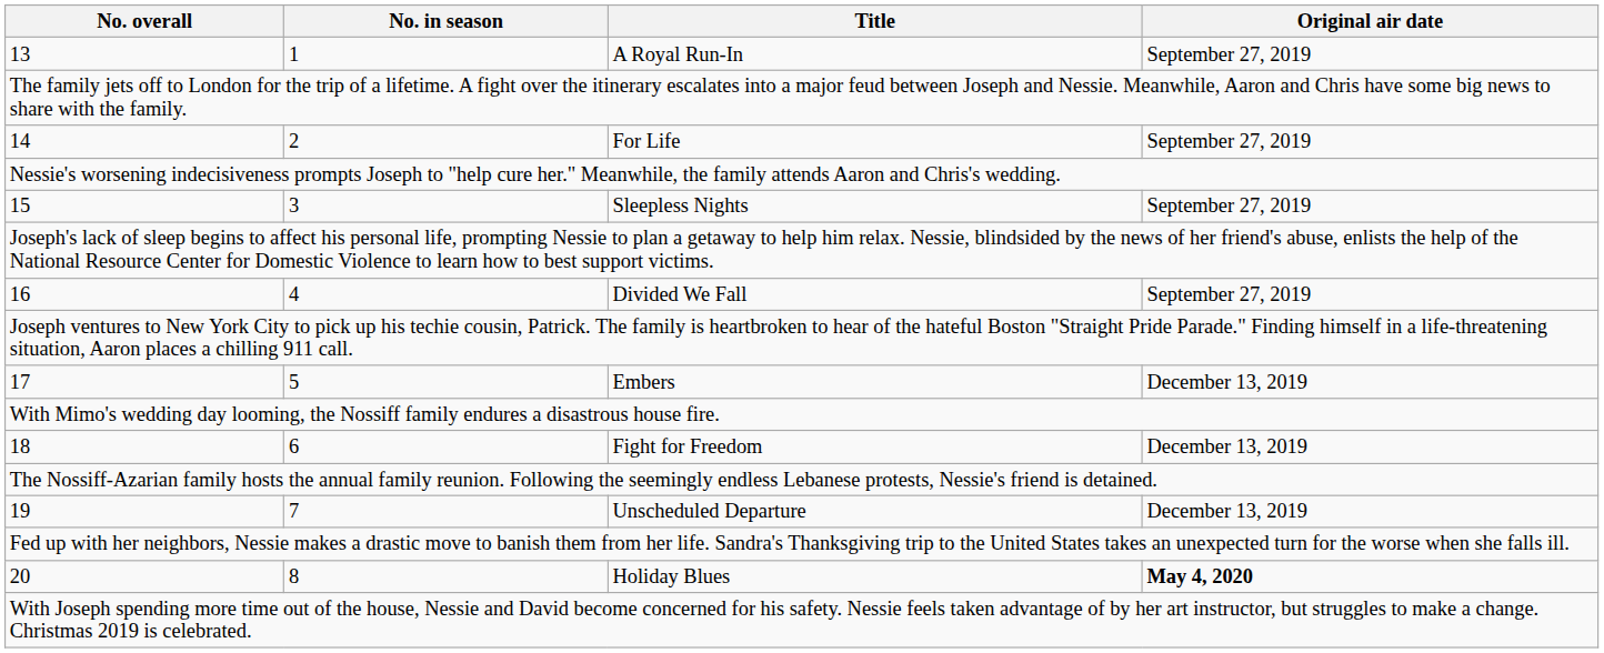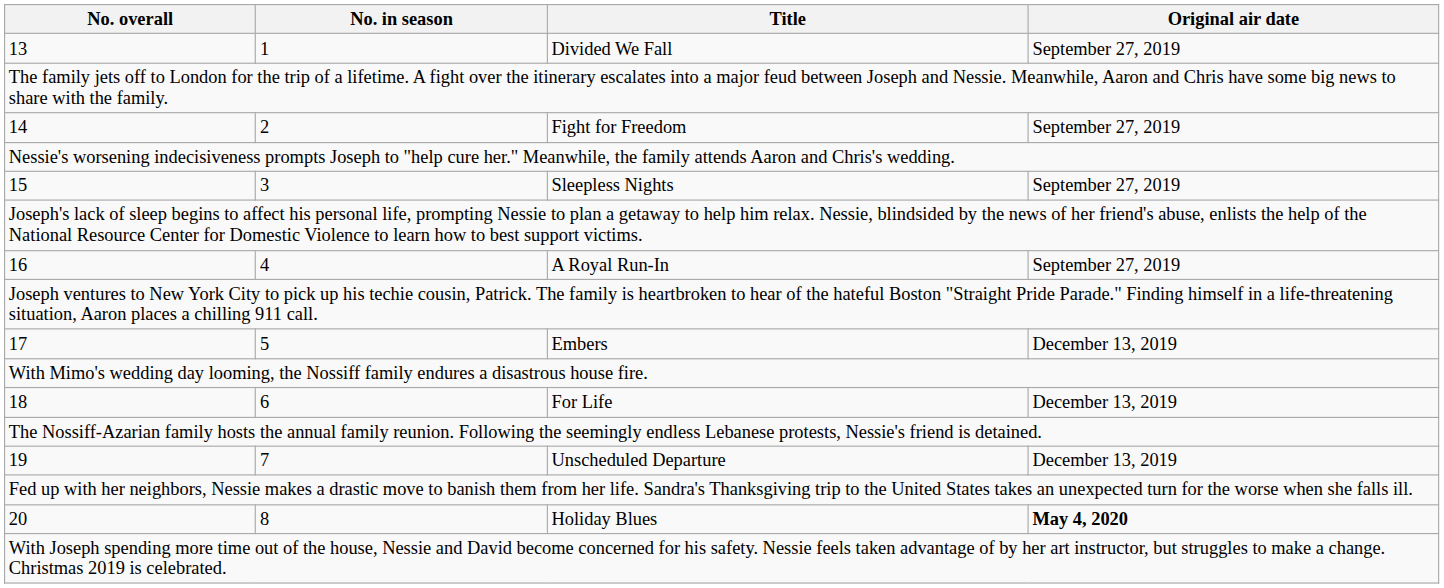13 | Title: A Royal Run-In -> Divided We Fall
14 | Title: For Life -> Fight for Freedom
16 | Title: Divided We Fall -> A Royal Run-In
18 | Title: Fight for Freedom -> For Life
